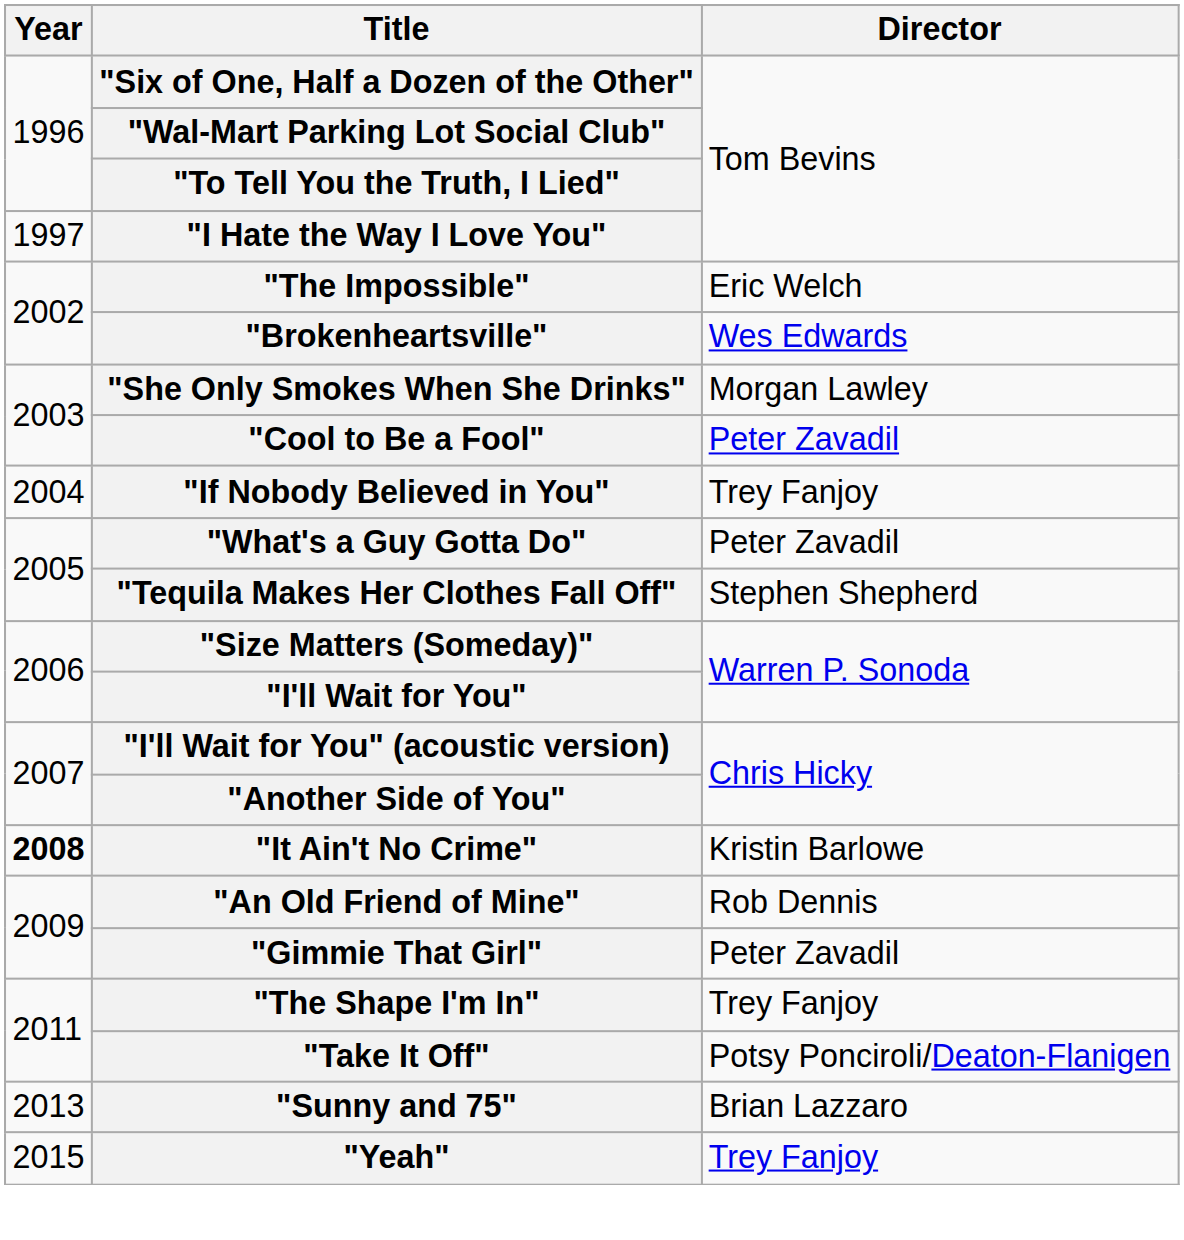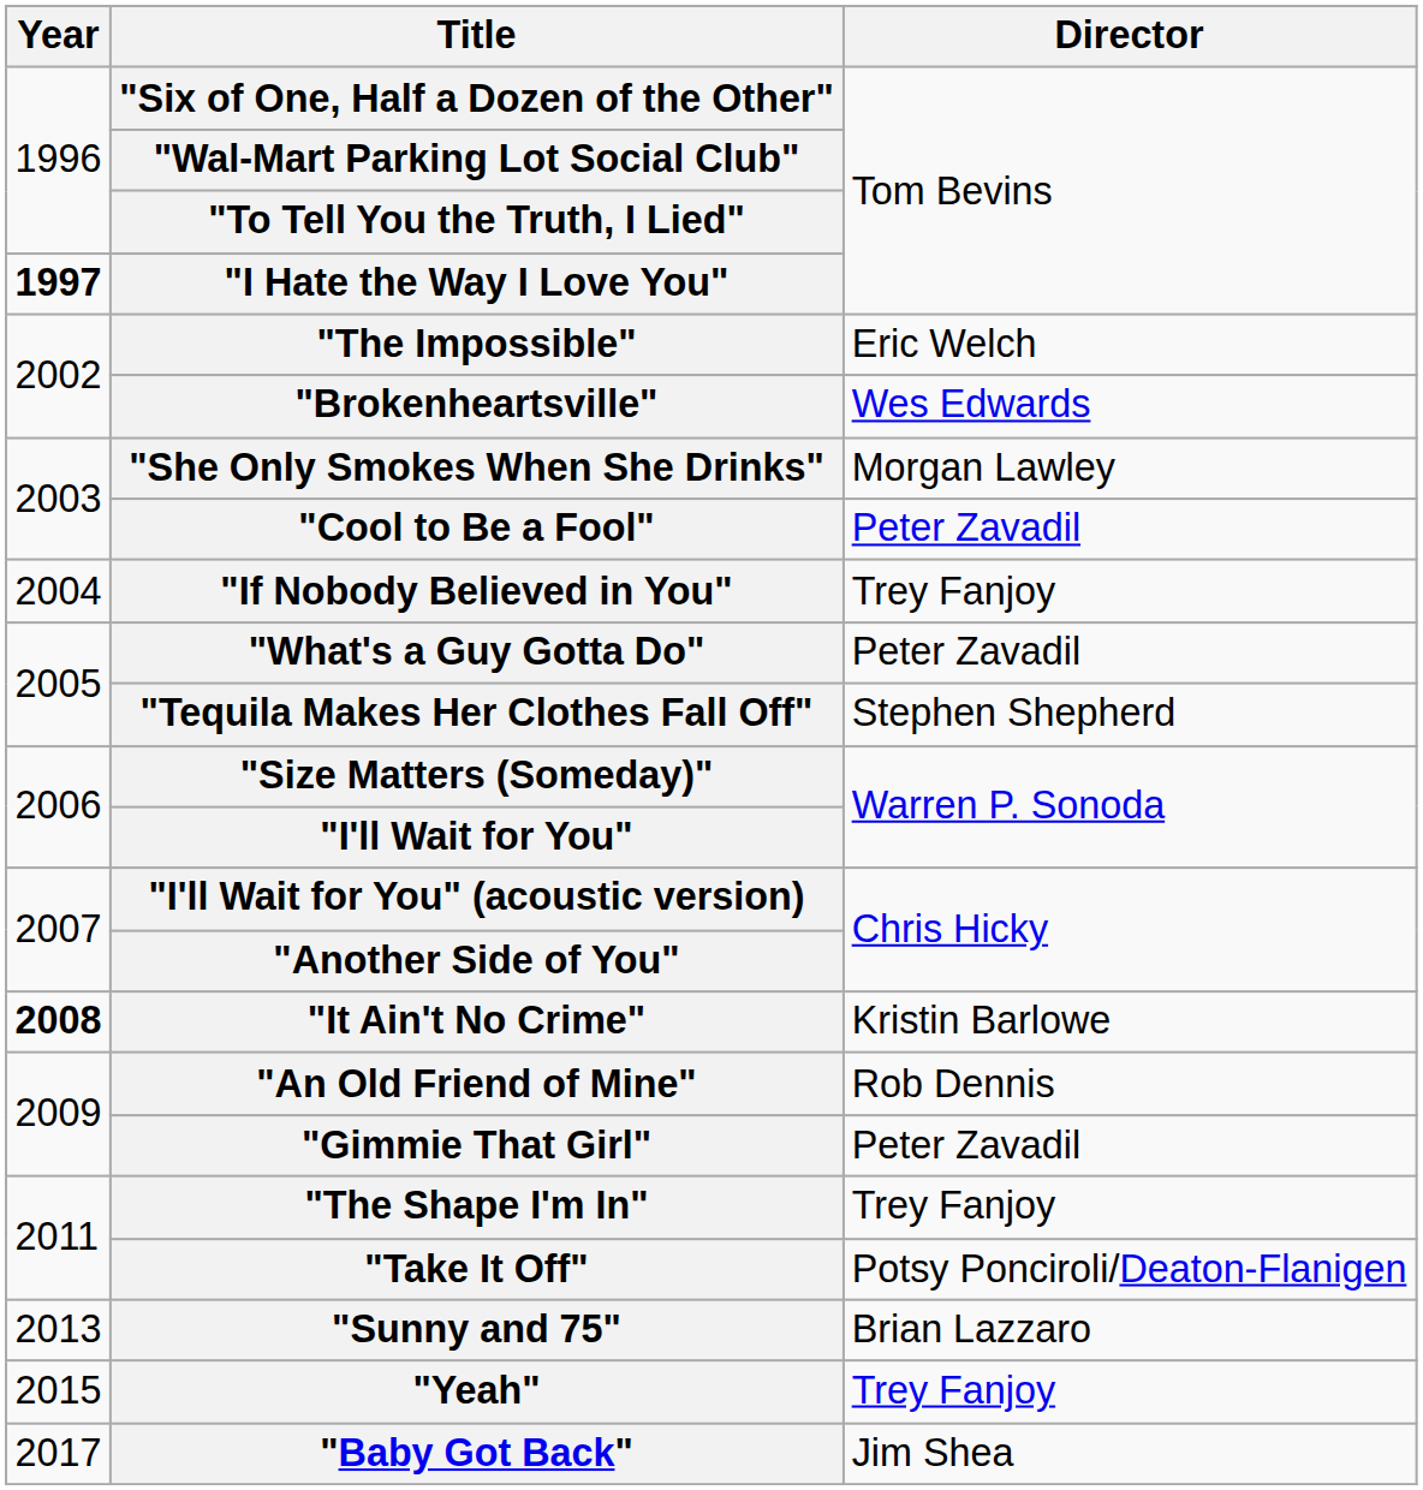"I Hate the Way I Love You" | Year: normal -> bold
+ row: 2017 | "Baby Got Back" | Jim Shea
